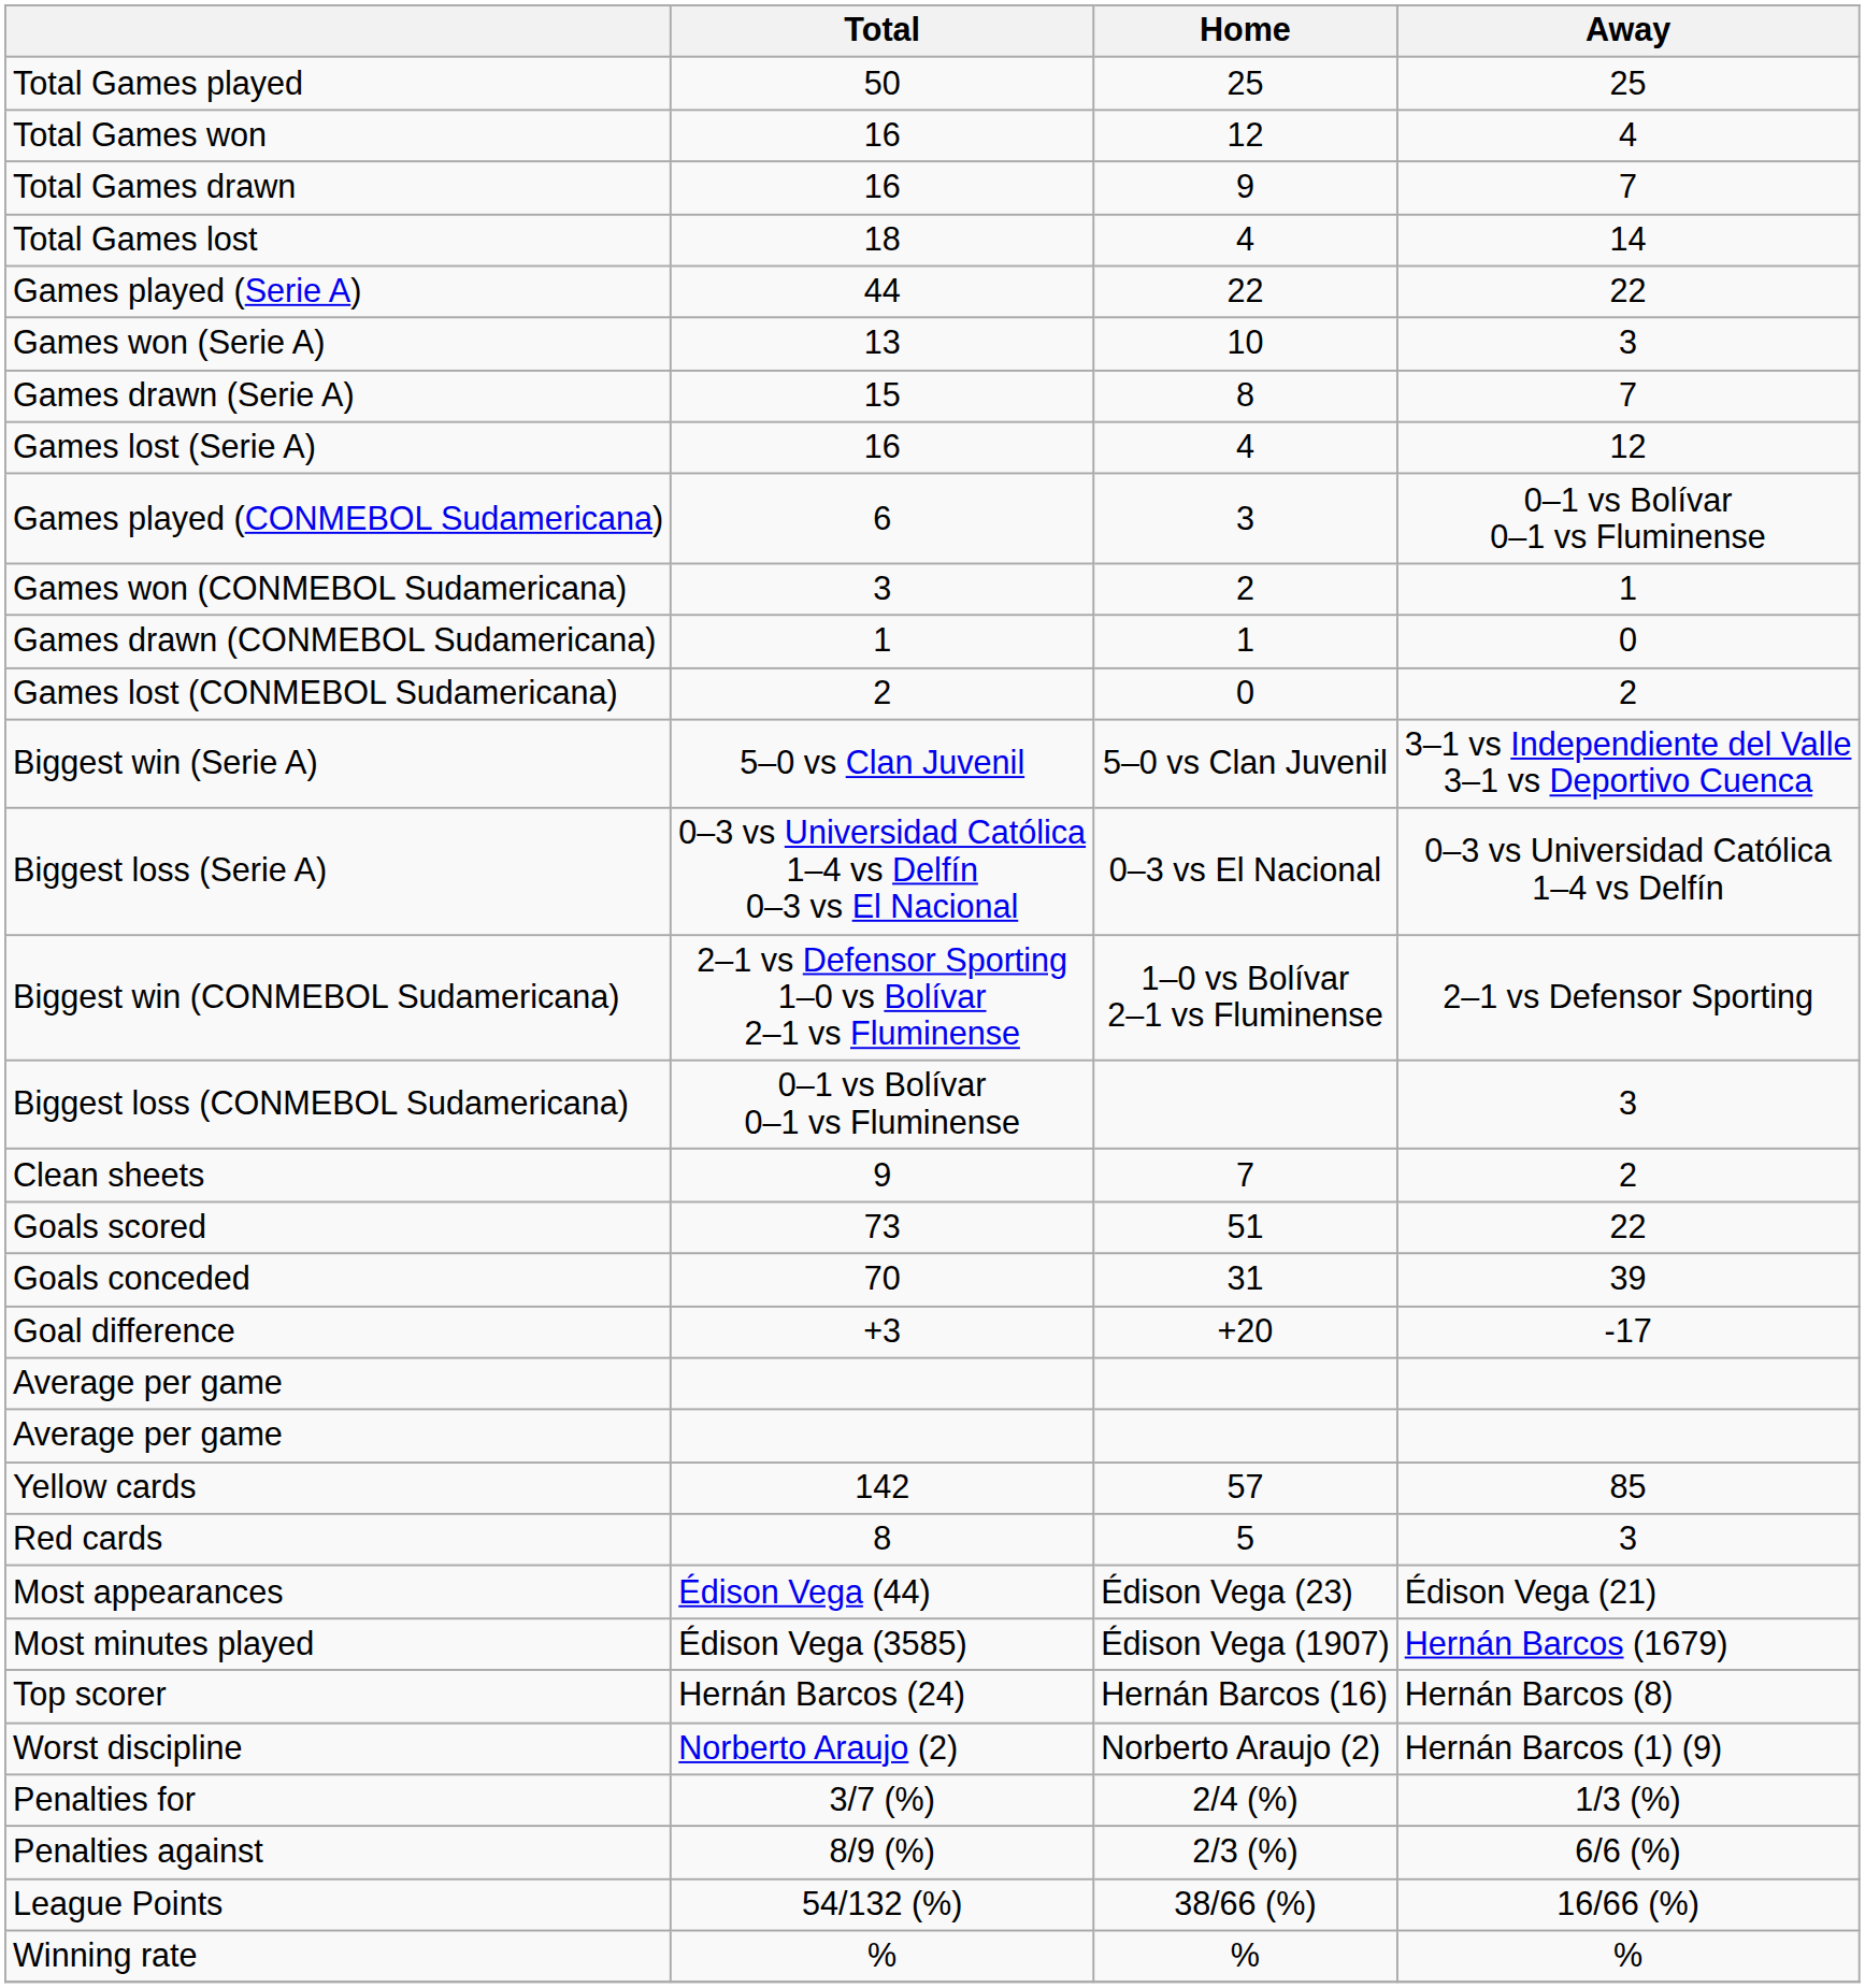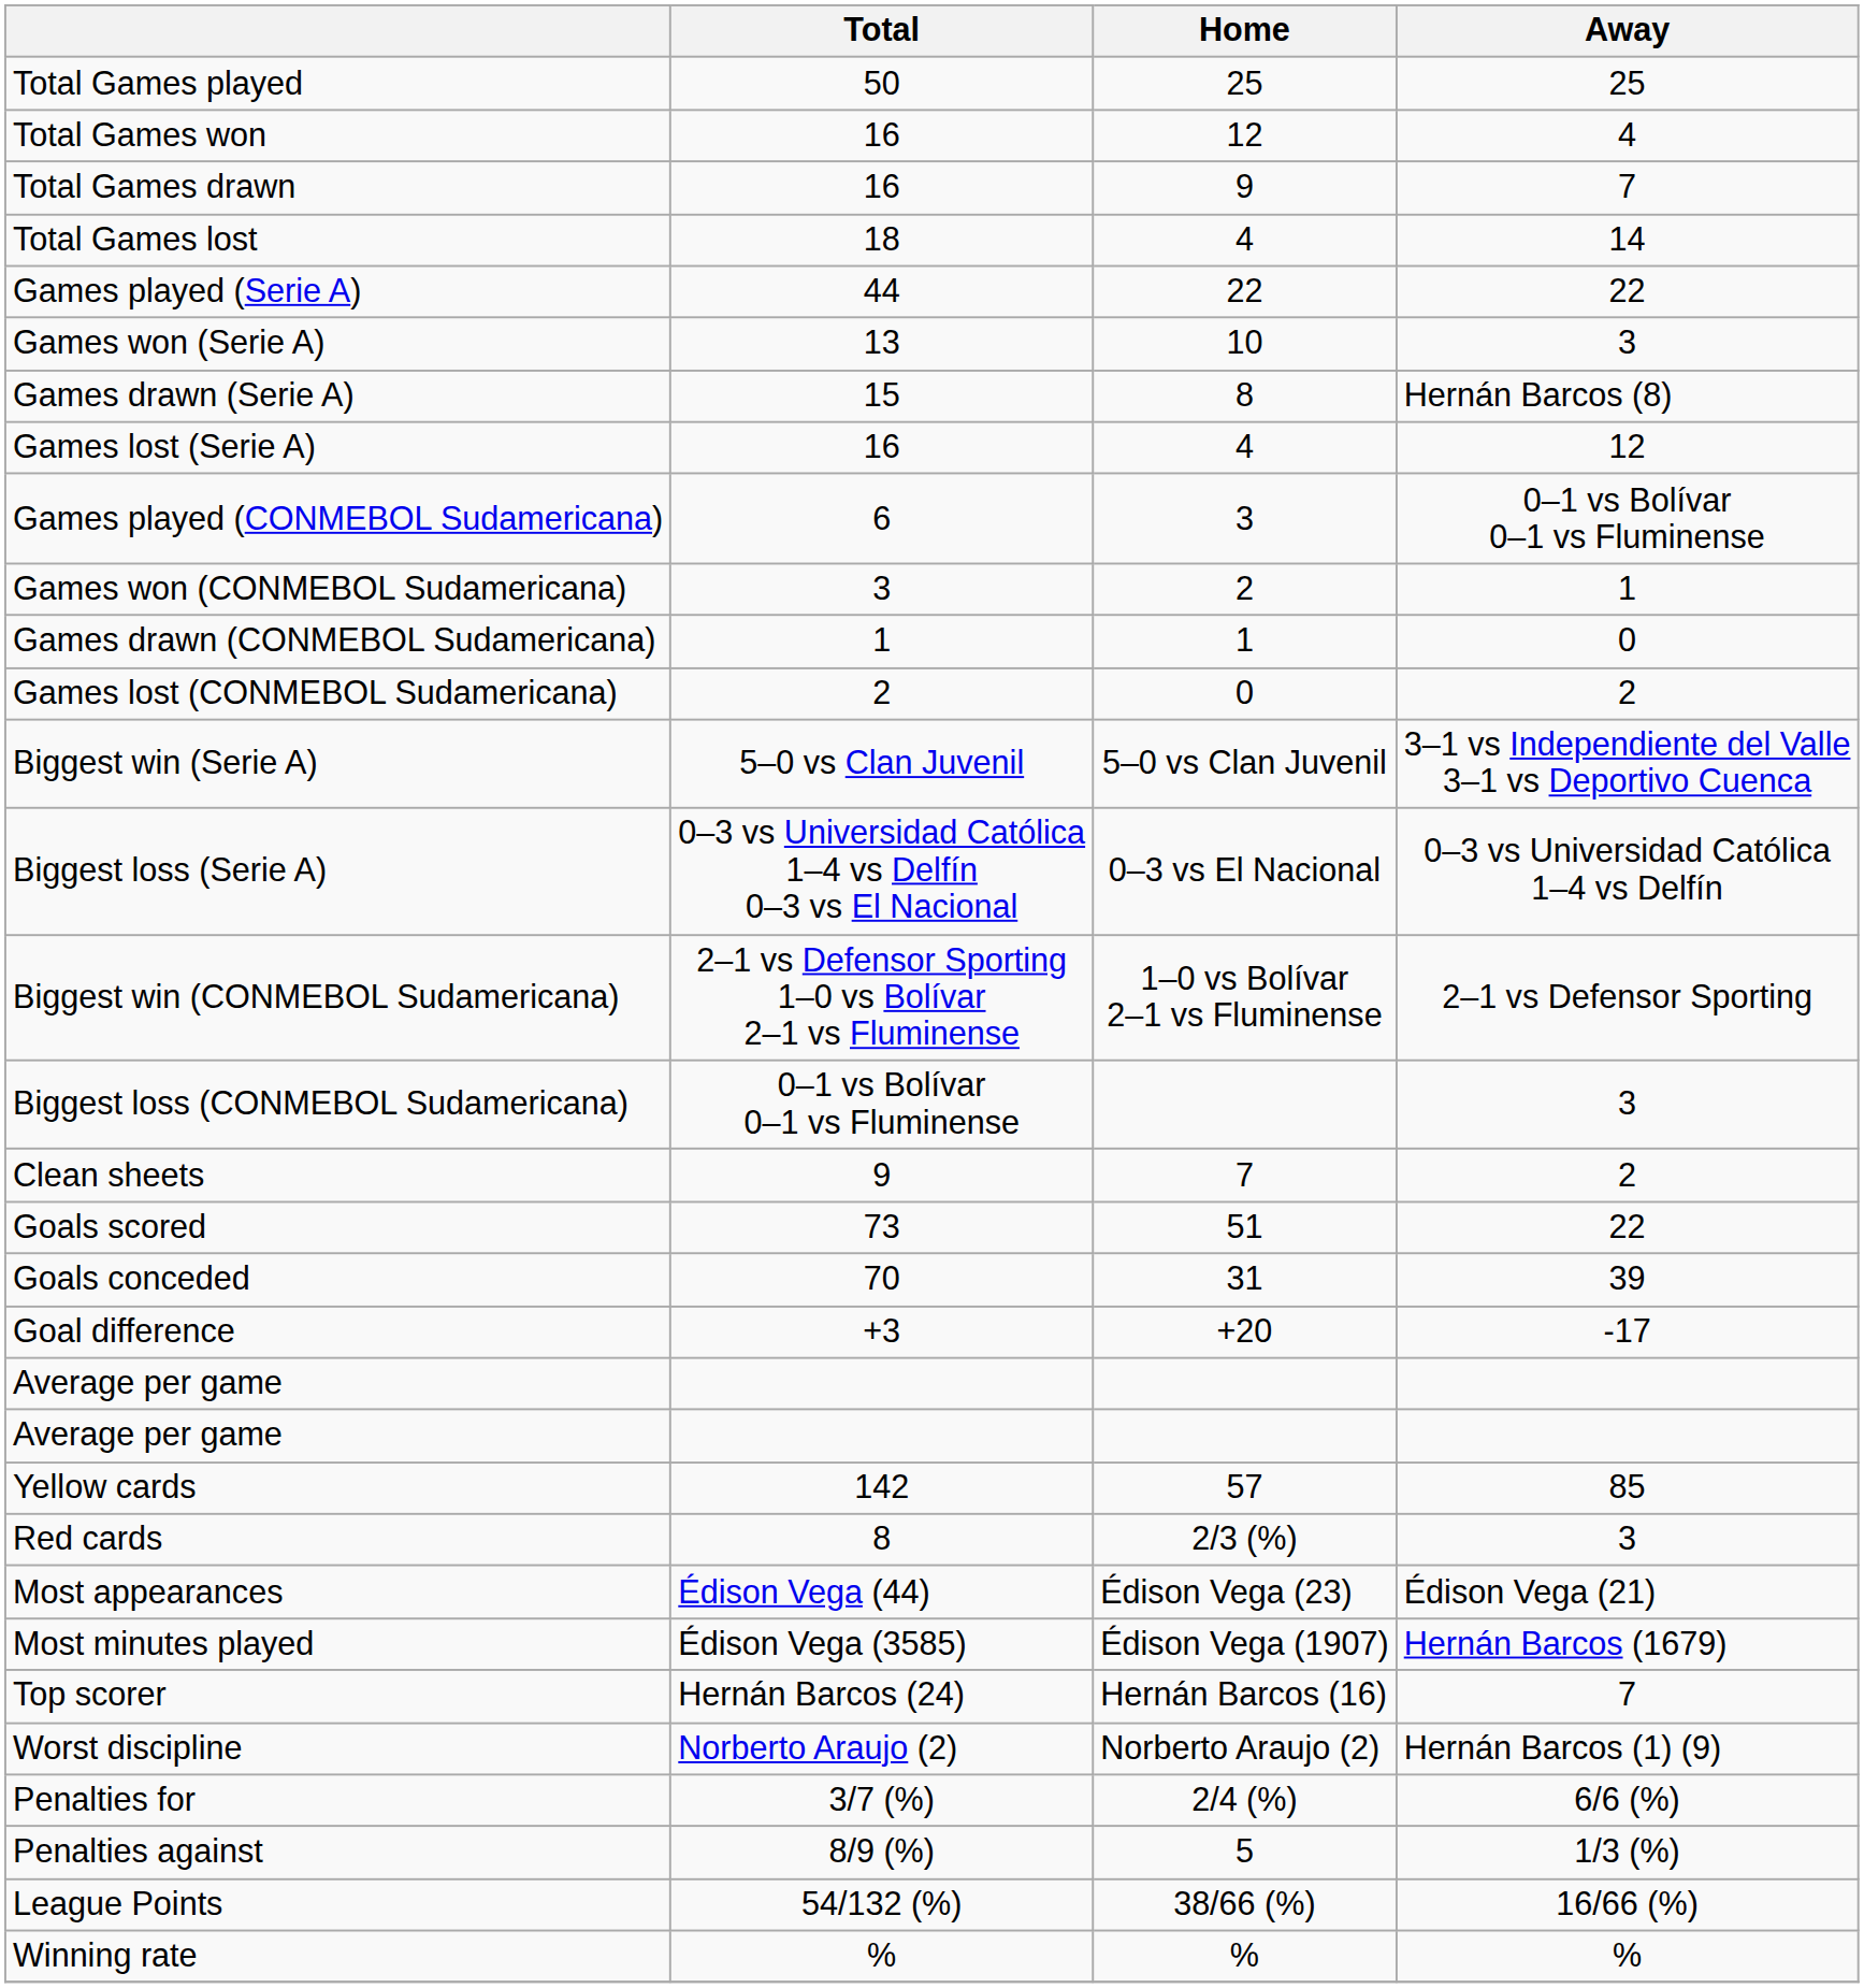Games drawn (Serie A) | Away: 7 -> Hernán Barcos (8)
Red cards | Home: 5 -> 2/3 (%)
Top scorer | Away: Hernán Barcos (8) -> 7
Penalties for | Away: 1/3 (%) -> 6/6 (%)
Penalties against | Home: 2/3 (%) -> 5
Penalties against | Away: 6/6 (%) -> 1/3 (%)
